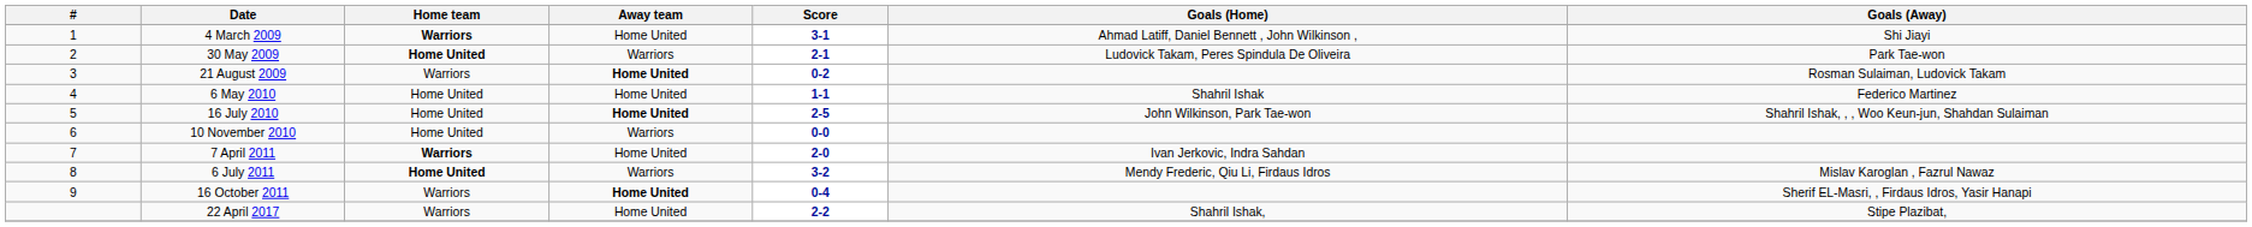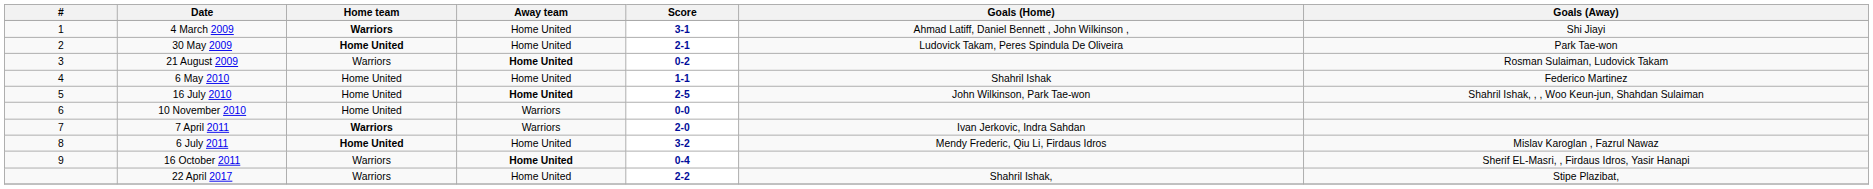30 May 2009 | Away team: Warriors -> Home United
7 April 2011 | Away team: Home United -> Warriors
6 July 2011 | Away team: Warriors -> Home United
